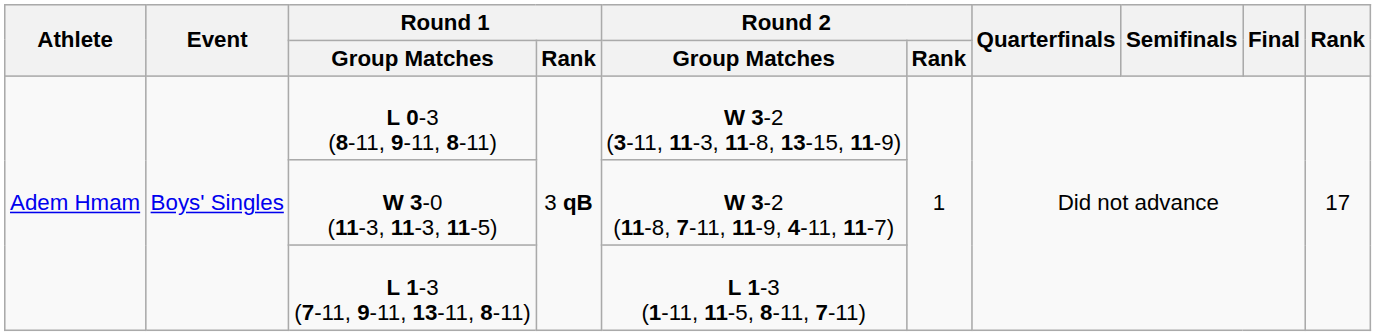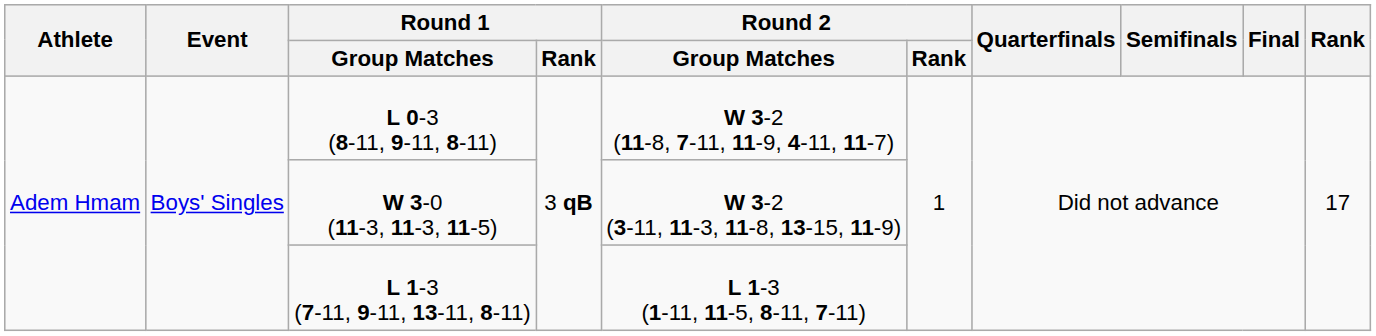L 0-3 (8-11, 9-11, 8-11) | Round 2 / Group Matches: W 3-2 (3-11, 11-3, 11-8, 13-15, 11-9) -> W 3-2 (11-8, 7-11, 11-9, 4-11, 11-7)
W 3-0 (11-3, 11-3, 11-5) | Round 2 / Group Matches: W 3-2 (11-8, 7-11, 11-9, 4-11, 11-7) -> W 3-2 (3-11, 11-3, 11-8, 13-15, 11-9)
